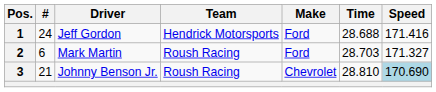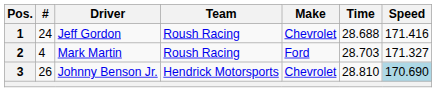1 | Team: Hendrick Motorsports -> Roush Racing
1 | Make: Ford -> Chevrolet
2 | #: 6 -> 4
3 | #: 21 -> 26
3 | Team: Roush Racing -> Hendrick Motorsports
